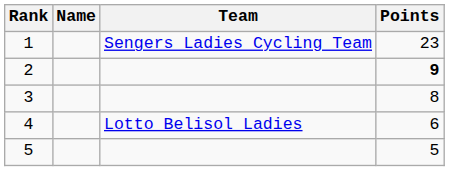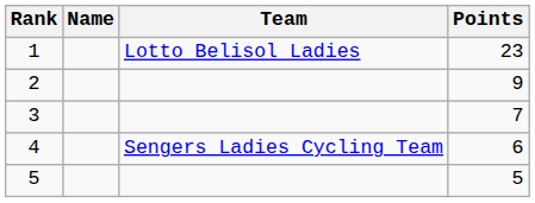1 | Team: Sengers Ladies Cycling Team -> Lotto Belisol Ladies
2 | Points: bold -> normal
3 | Points: 8 -> 7
4 | Team: Lotto Belisol Ladies -> Sengers Ladies Cycling Team
